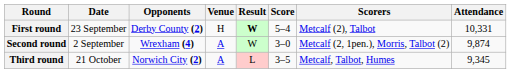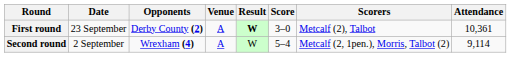First round | Venue: H -> A
First round | Score: 5–4 -> 3–0
First round | Attendance: 10,331 -> 10,361
Second round | Score: 3–0 -> 5–4
Second round | Attendance: 9,874 -> 9,114
- row: Third round | 21 October | Norwich City (2) | A | L | 3–5 | Metcalf, Talbot, Humes | 9,345
